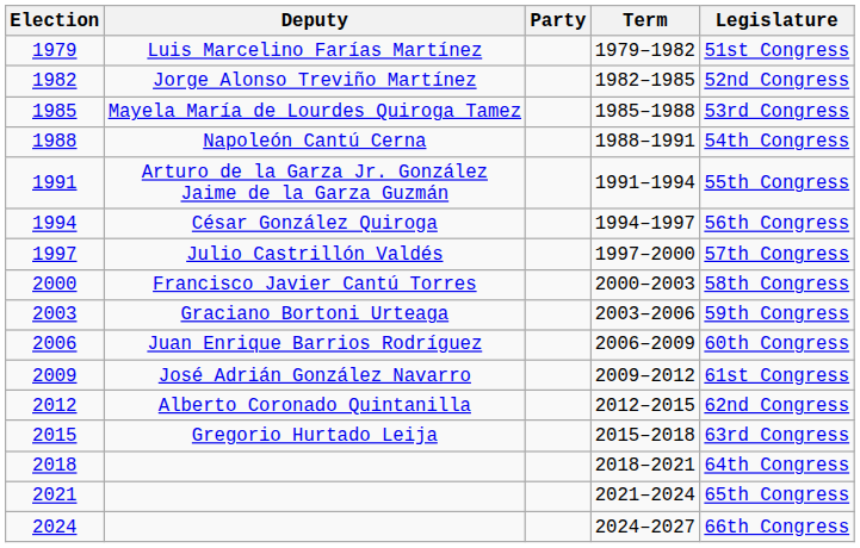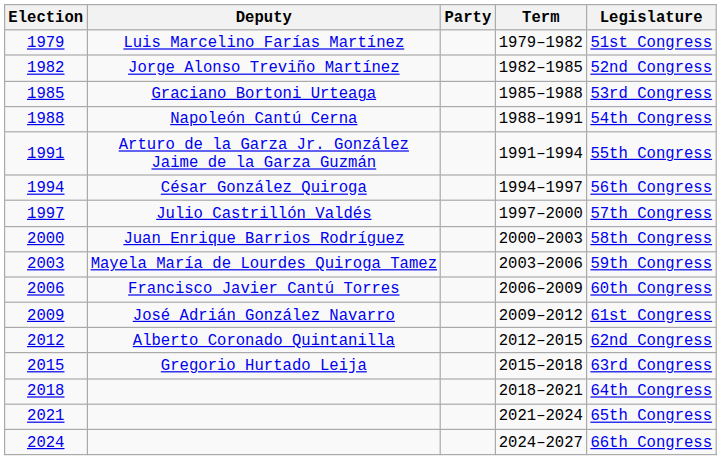1985 | Deputy: Mayela María de Lourdes Quiroga Tamez -> Graciano Bortoni Urteaga
2000 | Deputy: Francisco Javier Cantú Torres -> Juan Enrique Barrios Rodríguez
2003 | Deputy: Graciano Bortoni Urteaga -> Mayela María de Lourdes Quiroga Tamez
2006 | Deputy: Juan Enrique Barrios Rodríguez -> Francisco Javier Cantú Torres
